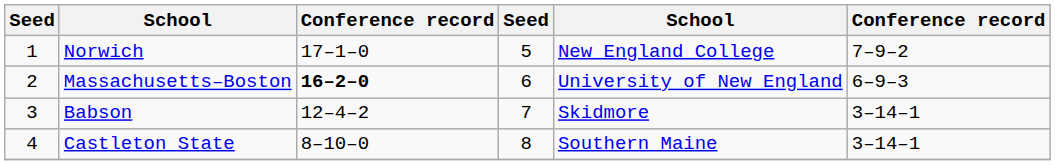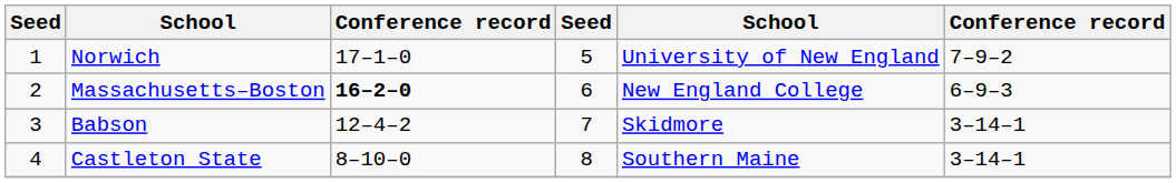Norwich | column 5: New England College -> University of New England
Massachusetts–Boston | column 5: University of New England -> New England College
